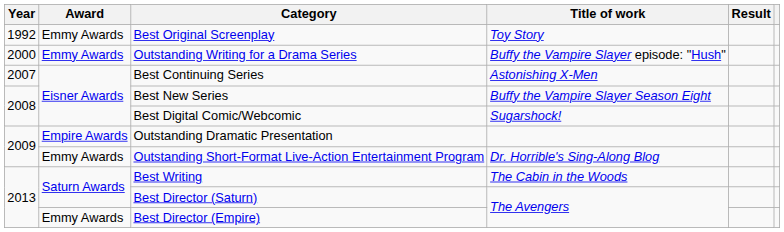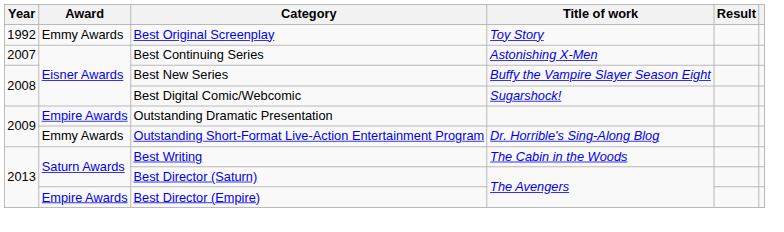- row: 2000 | Emmy Awards | Outstanding Writing for a Drama Series | Buffy the Vampire Slayer episode: "Hush"
Best Director (Empire) | Award: Emmy Awards -> Empire Awards
